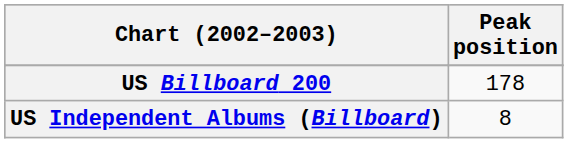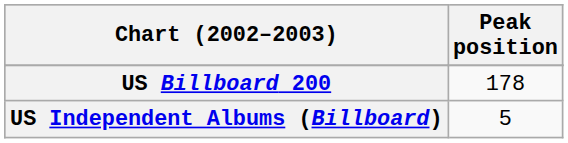US Independent Albums (Billboard) | Peak position: 8 -> 5
